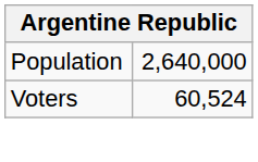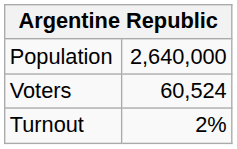+ row: Turnout | 2%
